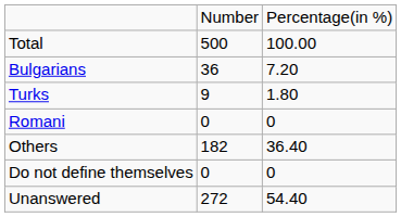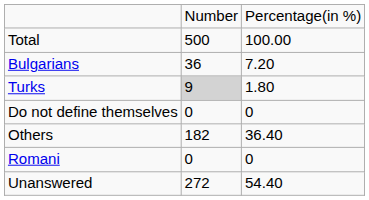Turks | column 2: no background -> lightgrey background
rows swapped: Romani <-> Do not define themselves
